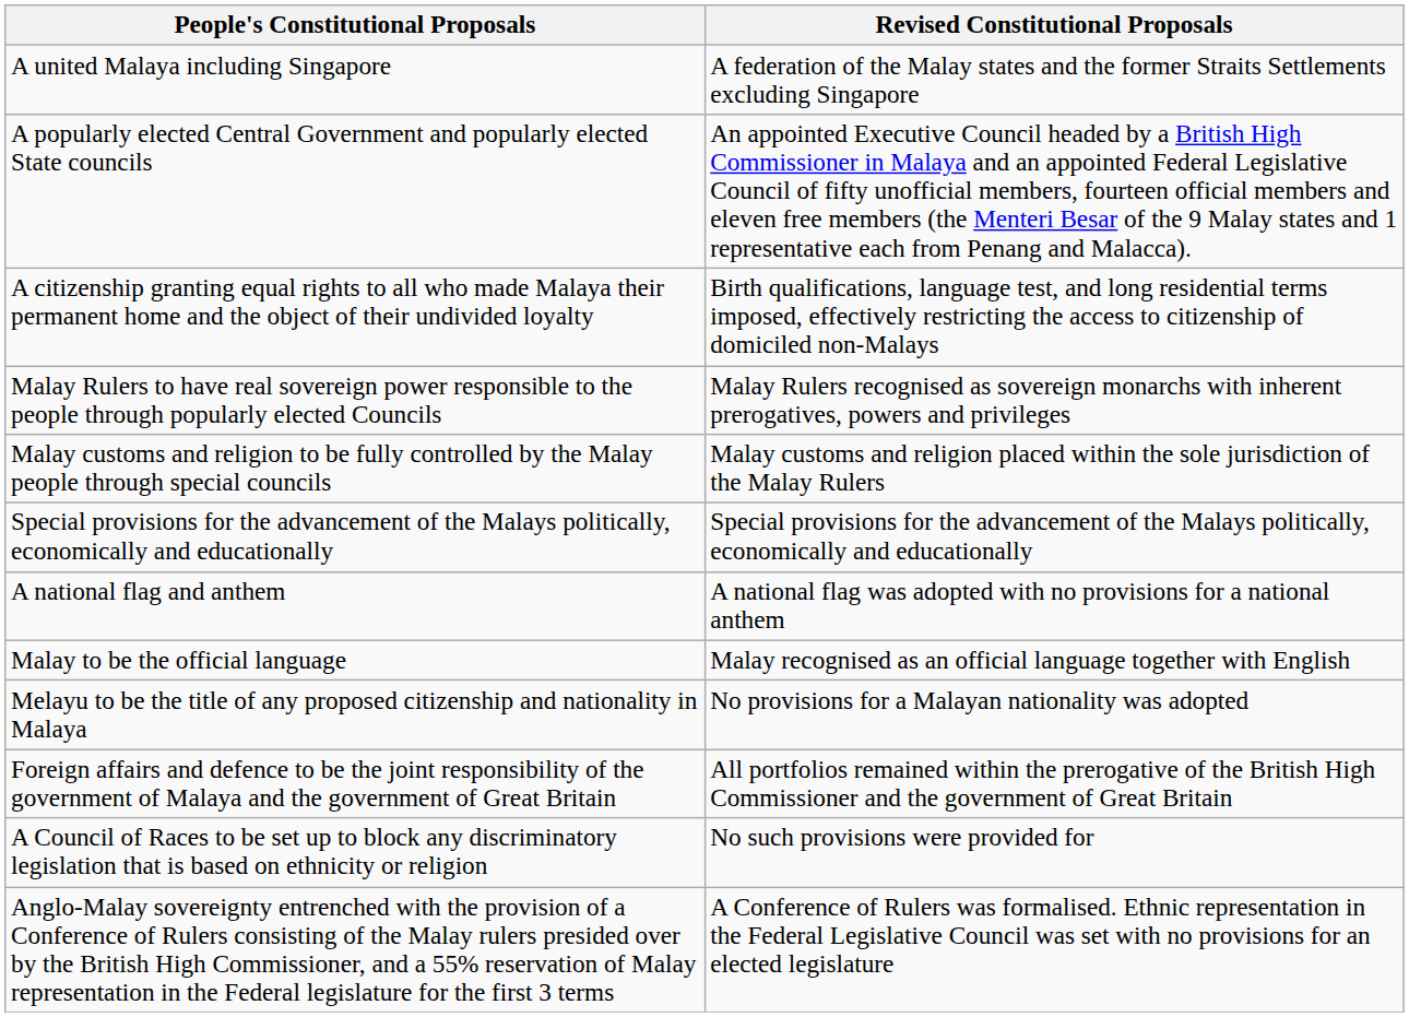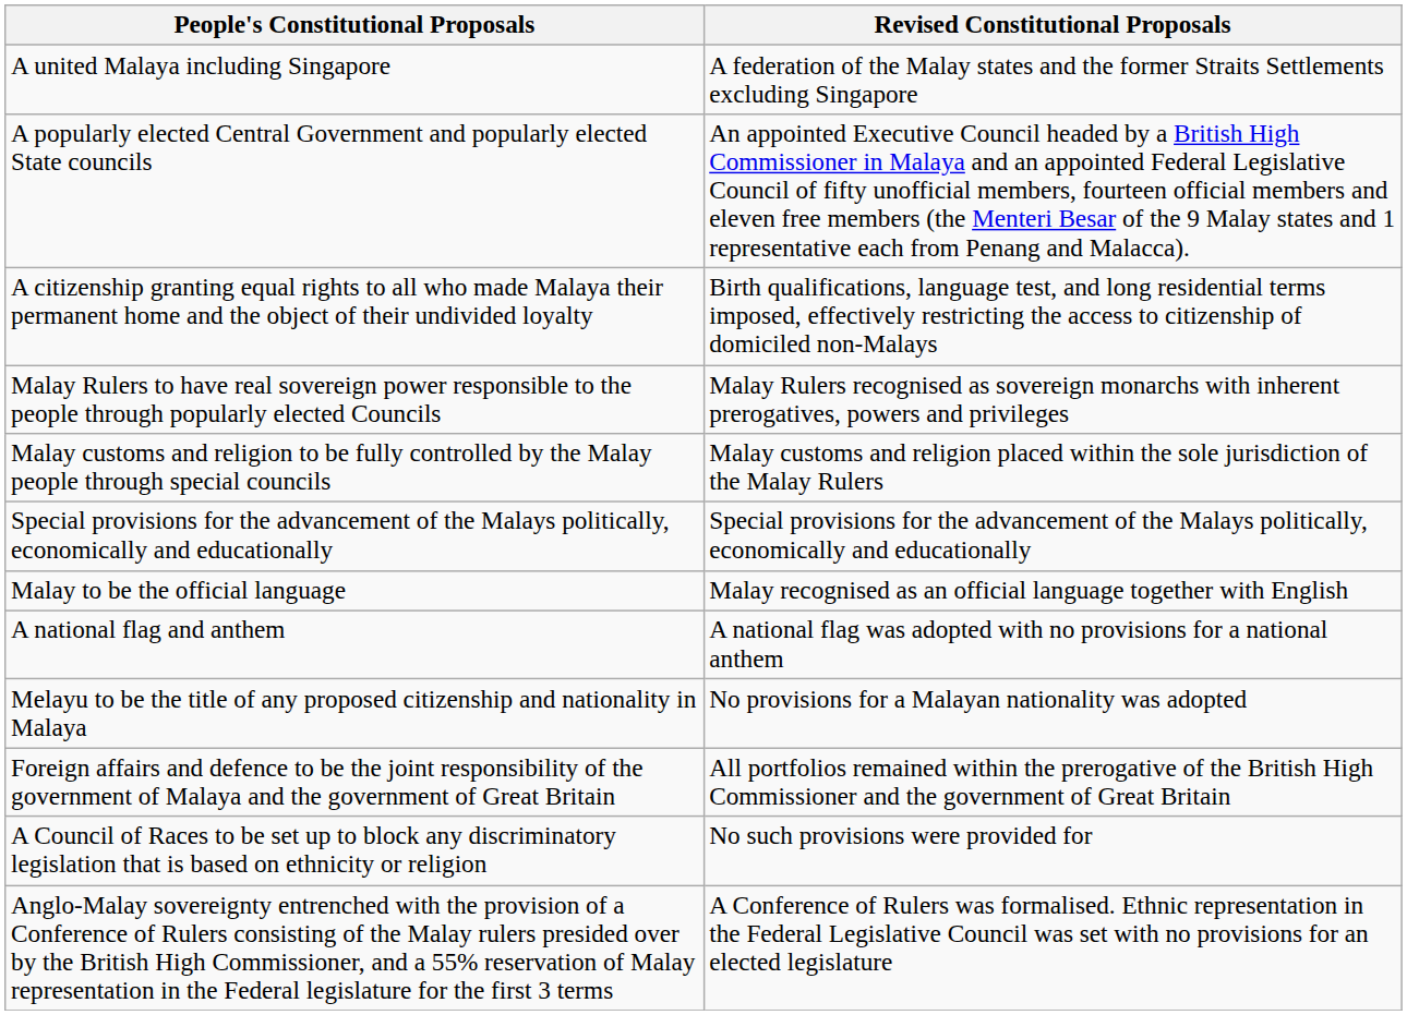rows swapped: Malay to be the official language <-> A national flag and anthem
